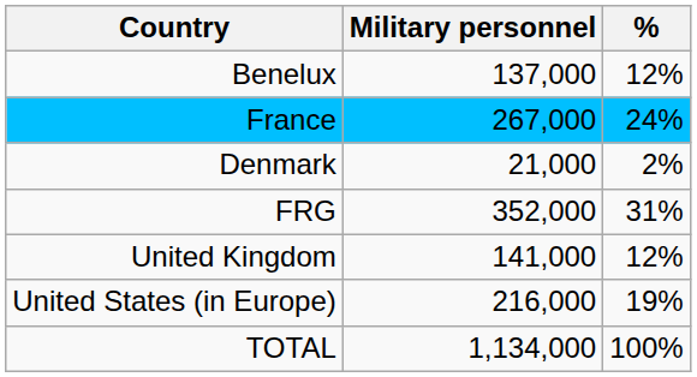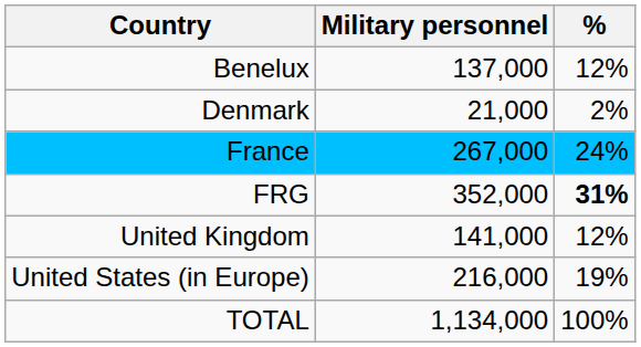rows swapped: Denmark <-> France
FRG | %: normal -> bold
